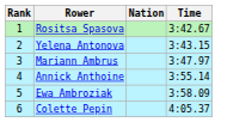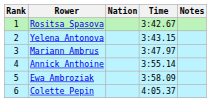+ column: Notes
